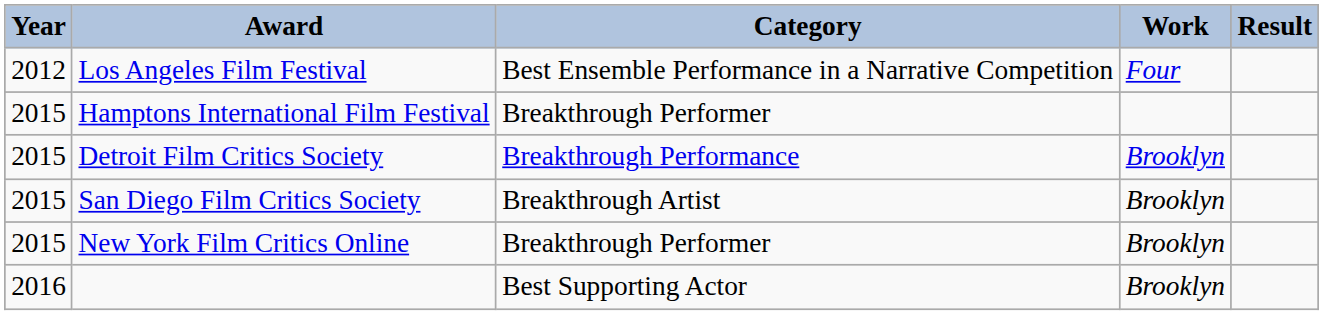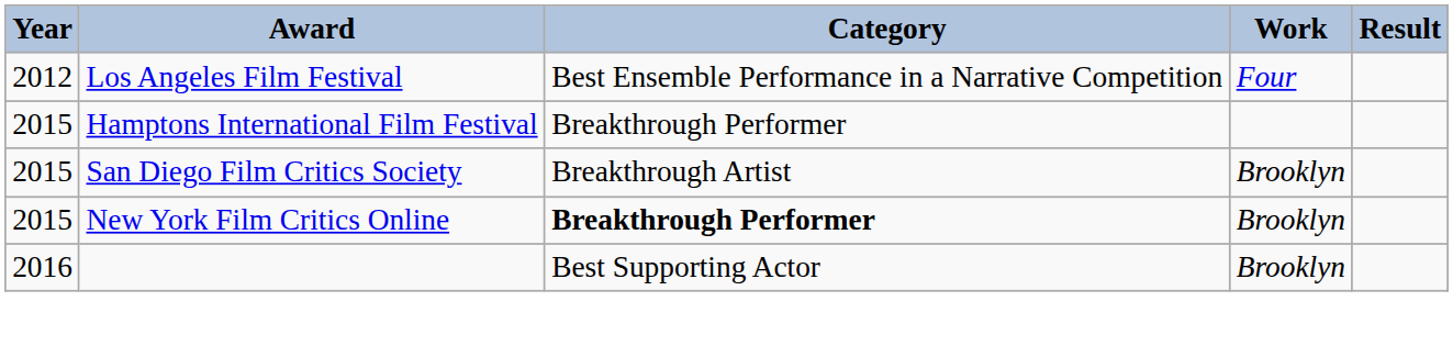- row: 2015 | Detroit Film Critics Society | Breakthrough Performance | Brooklyn
New York Film Critics Online | Category: normal -> bold
